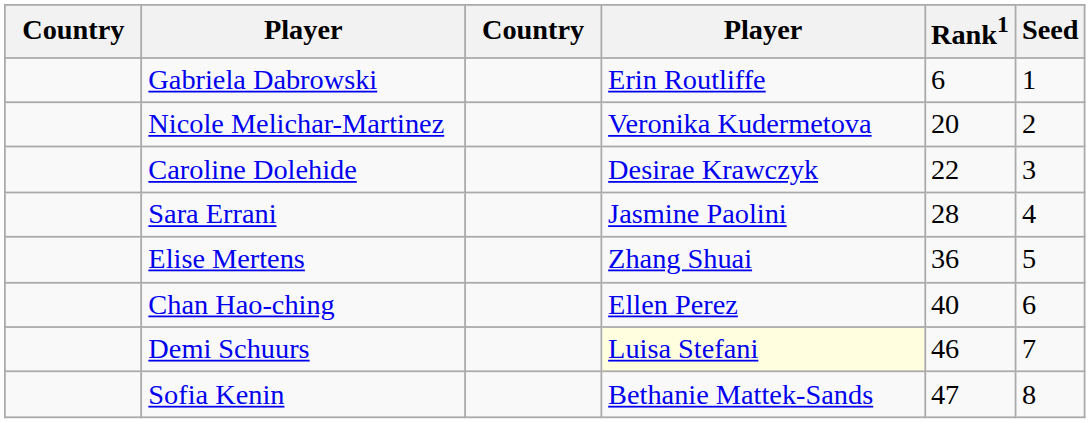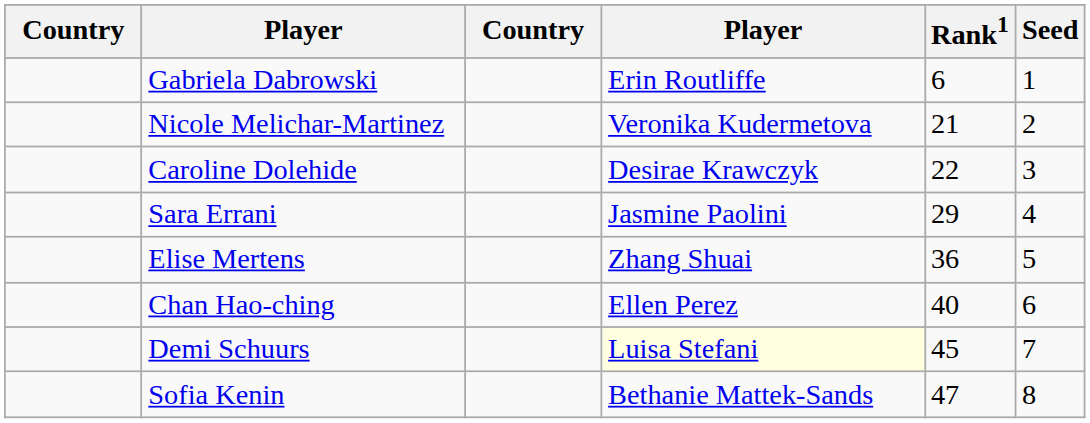Nicole Melichar-Martinez | Rank1: 20 -> 21
Sara Errani | Rank1: 28 -> 29
Demi Schuurs | Rank1: 46 -> 45
